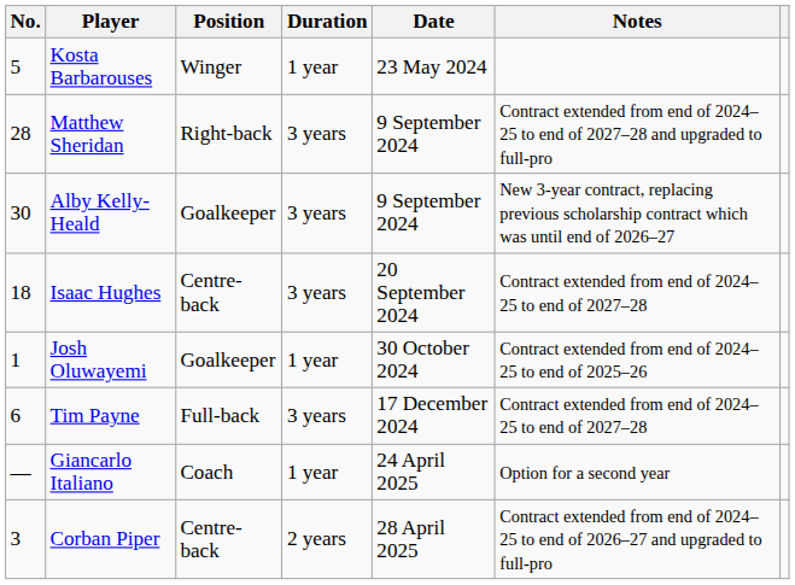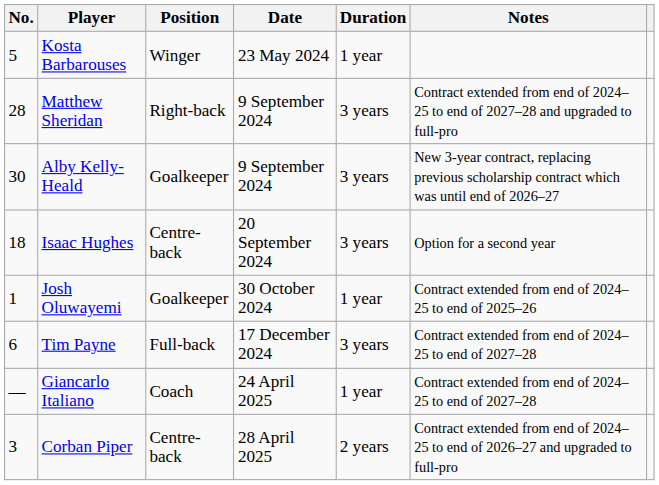columns swapped: Duration <-> Date
Isaac Hughes | Notes: Contract extended from end of 2024–25 to end of 2027–28 -> Option for a second year
Giancarlo Italiano | Notes: Option for a second year -> Contract extended from end of 2024–25 to end of 2027–28
